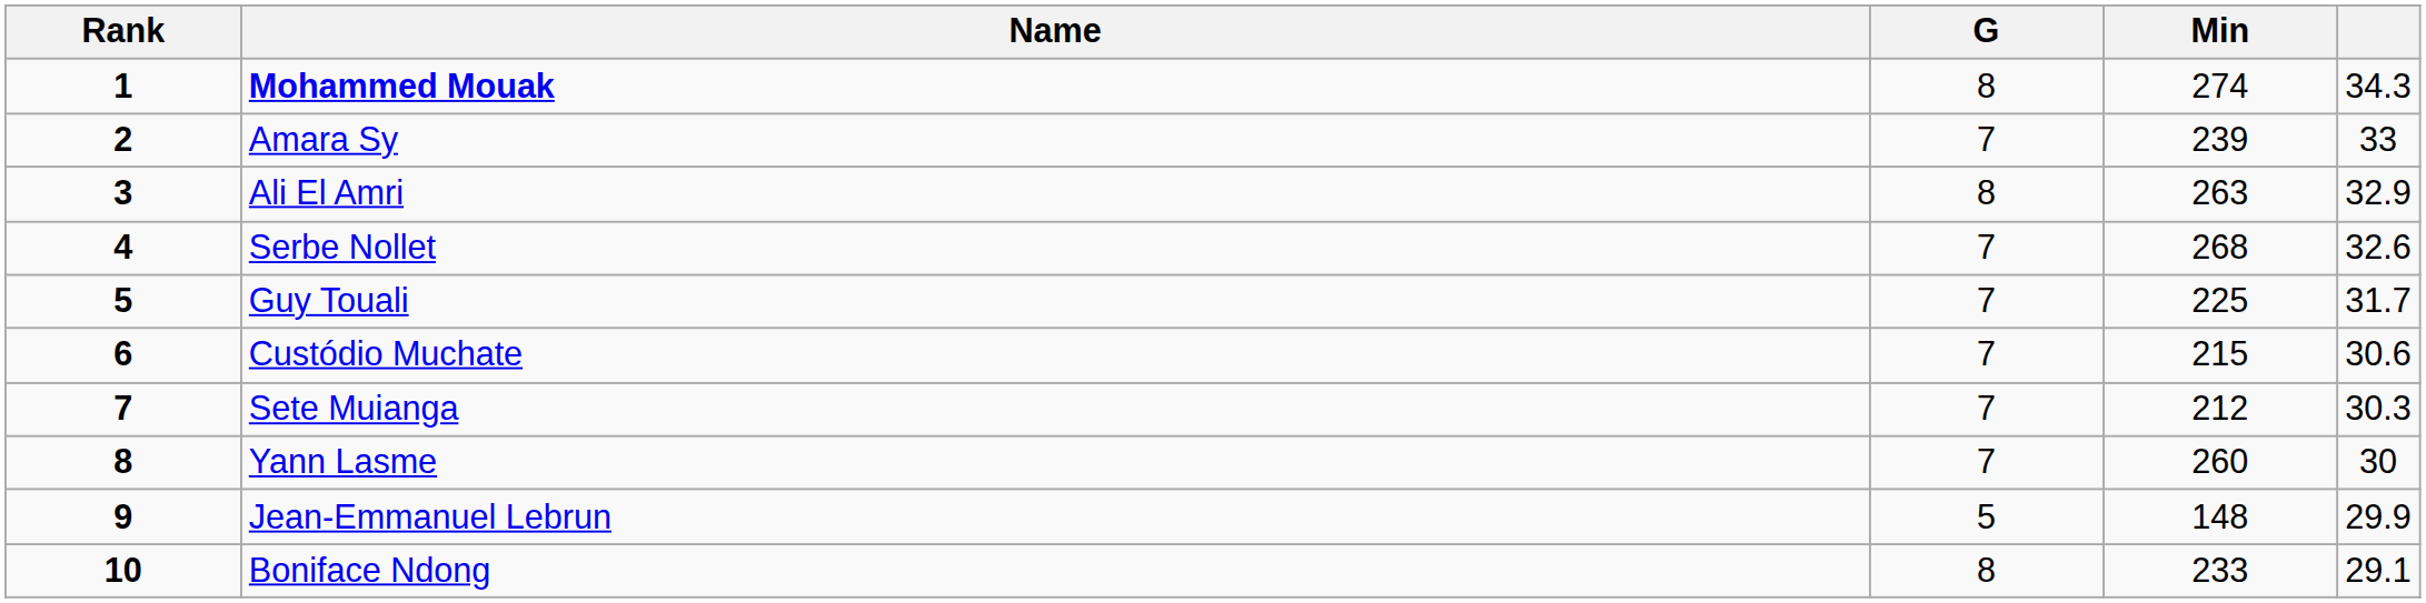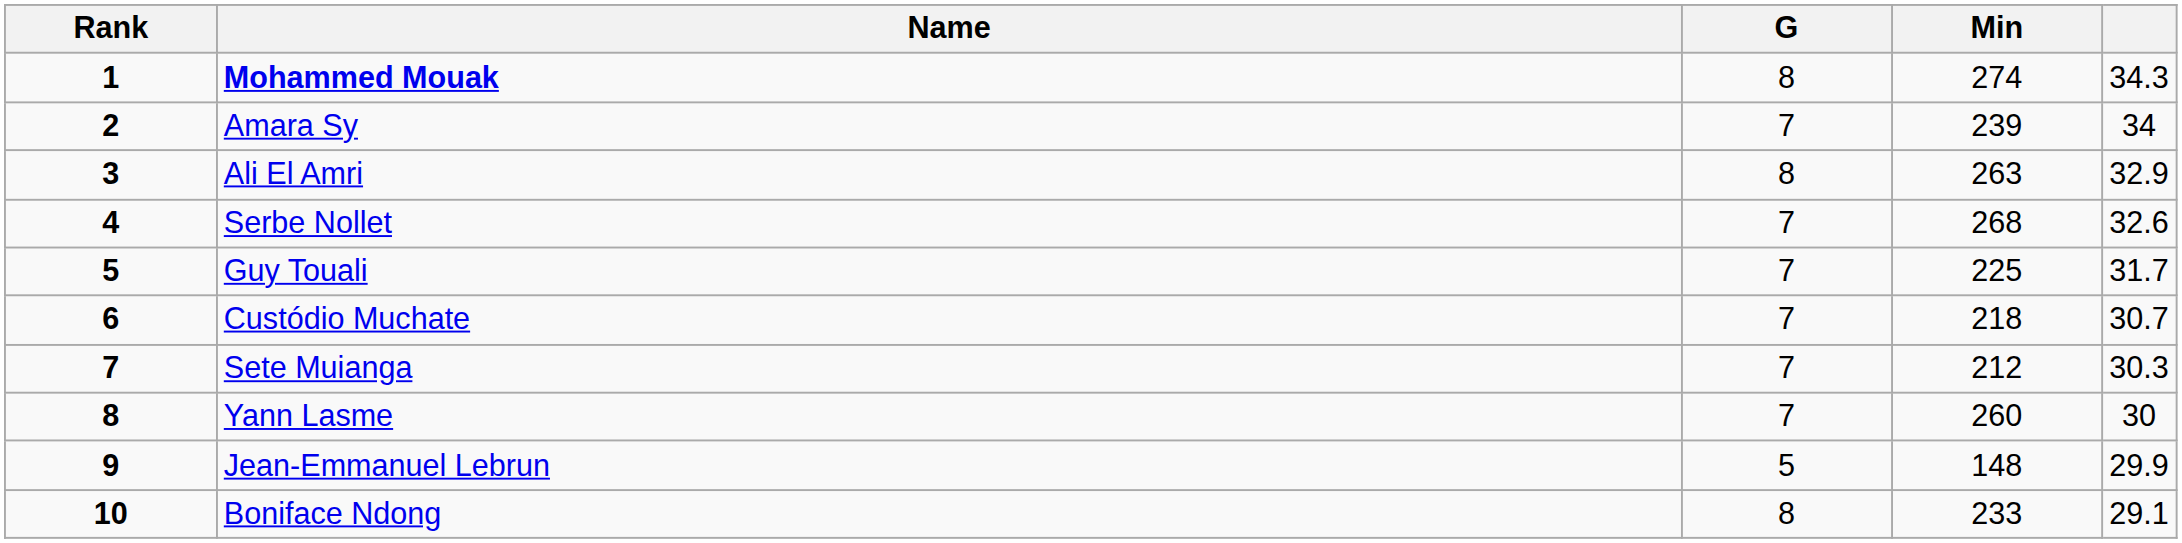Amara Sy | column 5: 33 -> 34
Custódio Muchate | Min: 215 -> 218
Custódio Muchate | column 5: 30.6 -> 30.7
